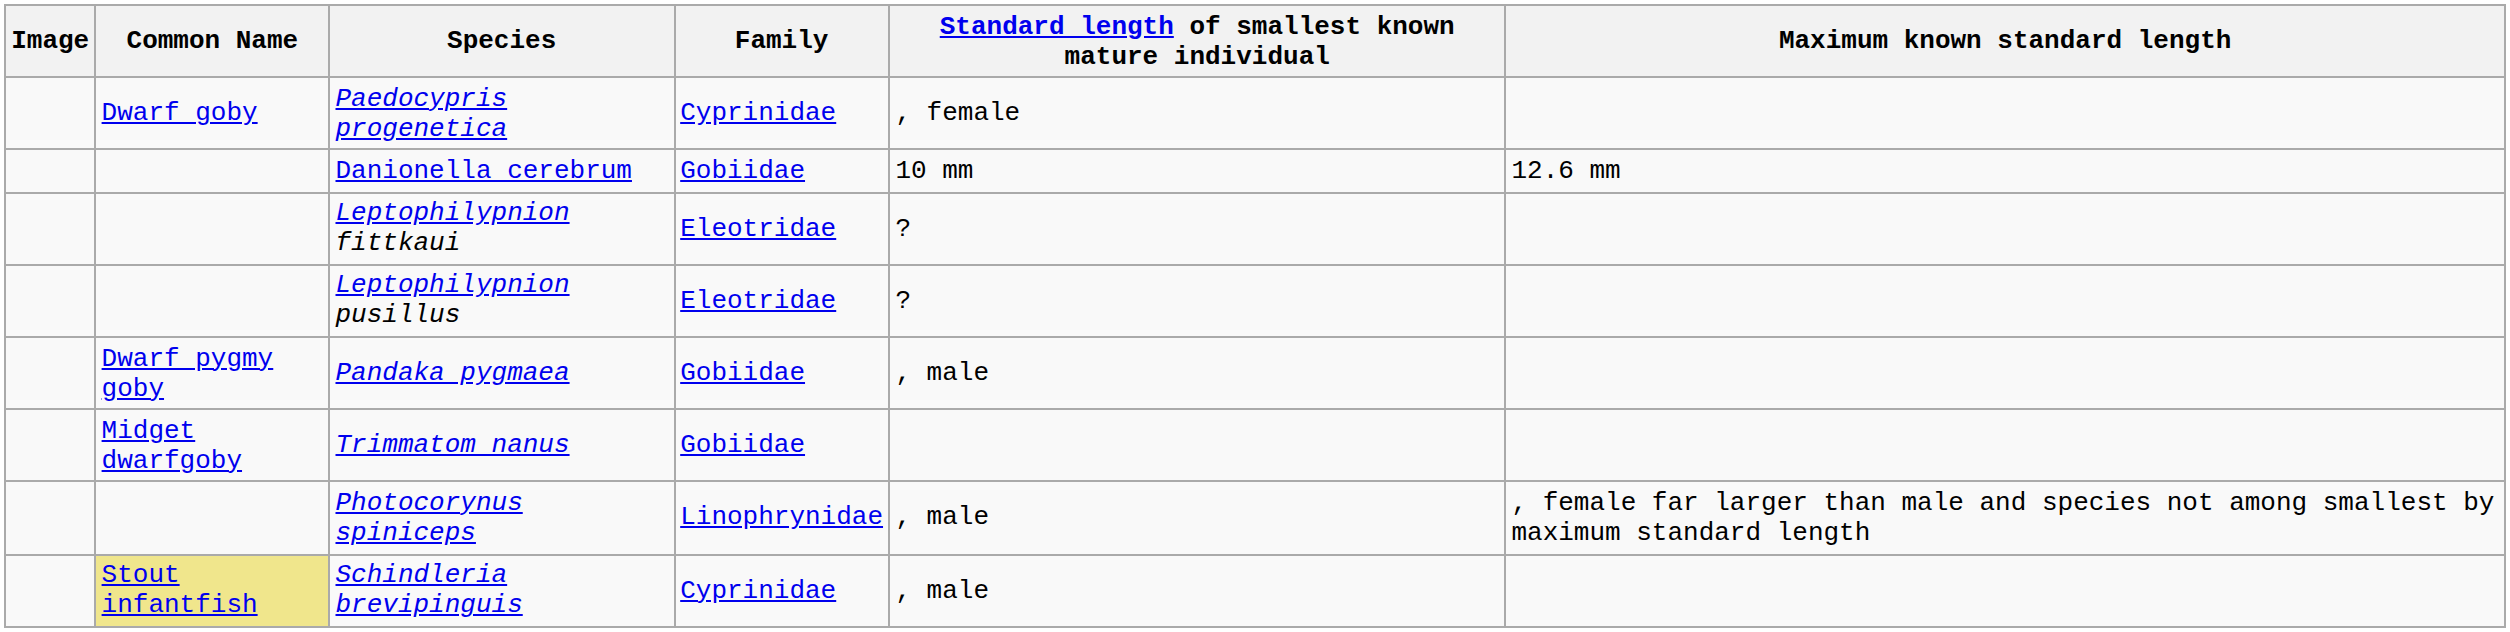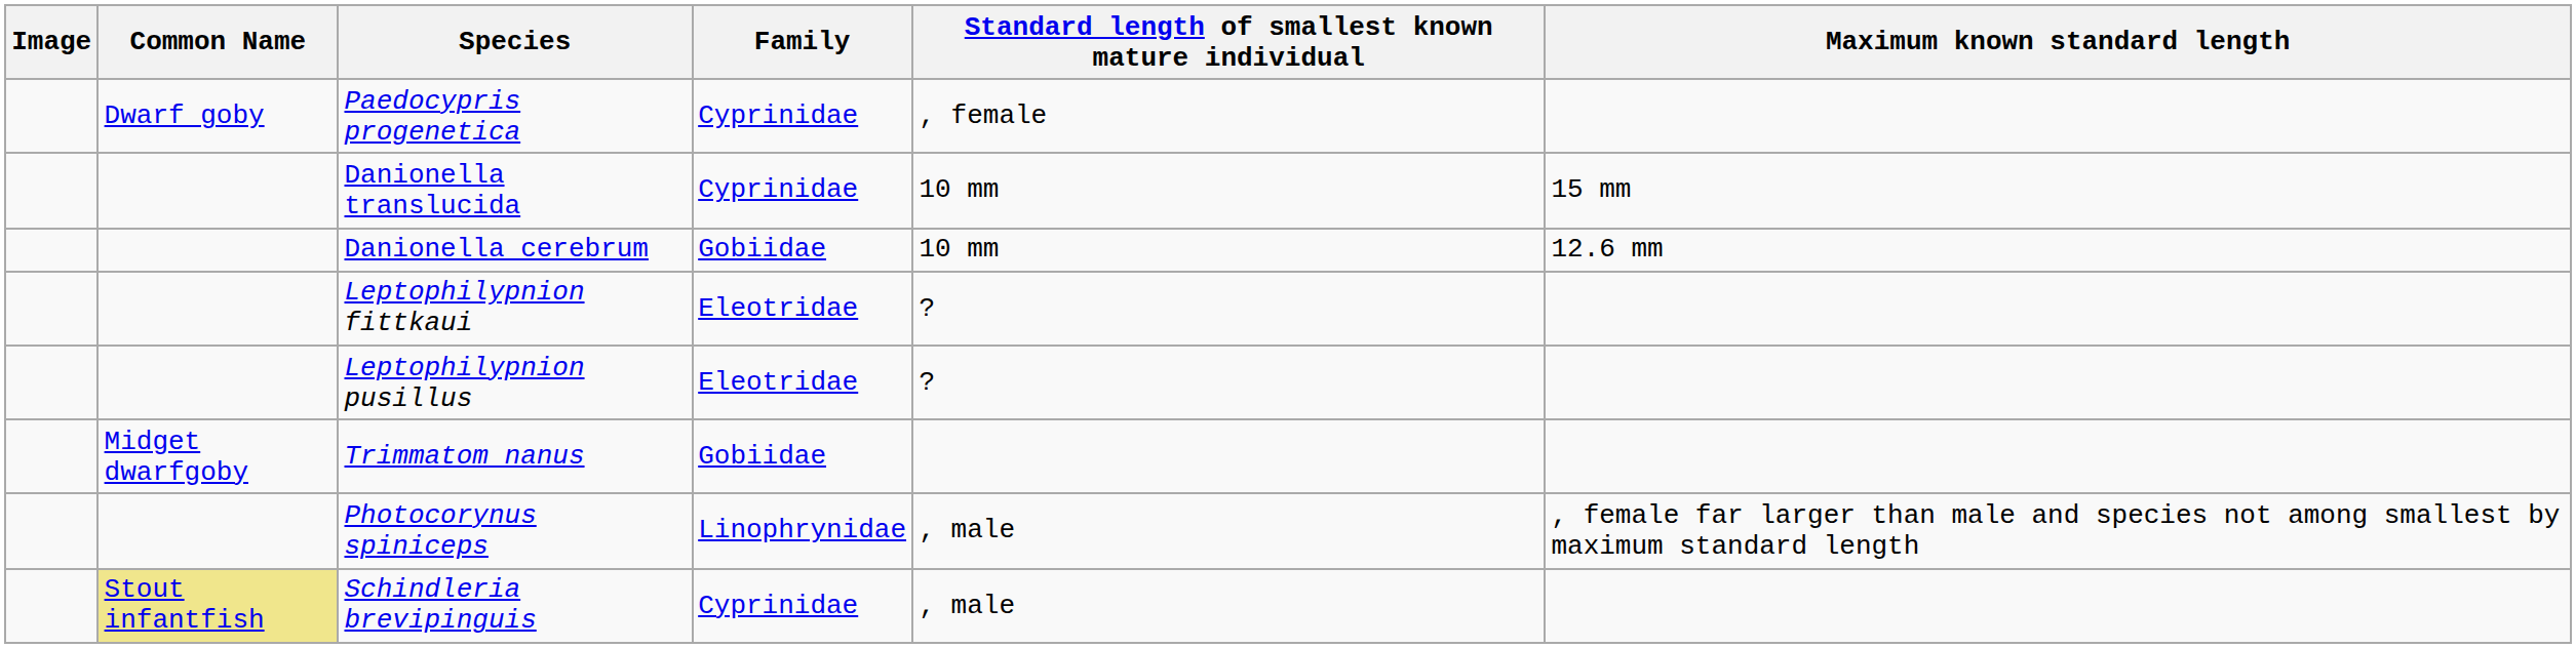+ row: Danionella translucida | Cyprinidae | 10 mm | 15 mm
- row: Dwarf pygmy goby | Pandaka pygmaea | Gobiidae | , male
